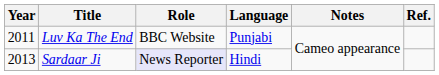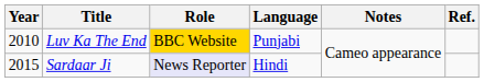Luv Ka The End | Year: 2011 -> 2010
Luv Ka The End | Role: no background -> gold background
Sardaar Ji | Year: 2013 -> 2015
